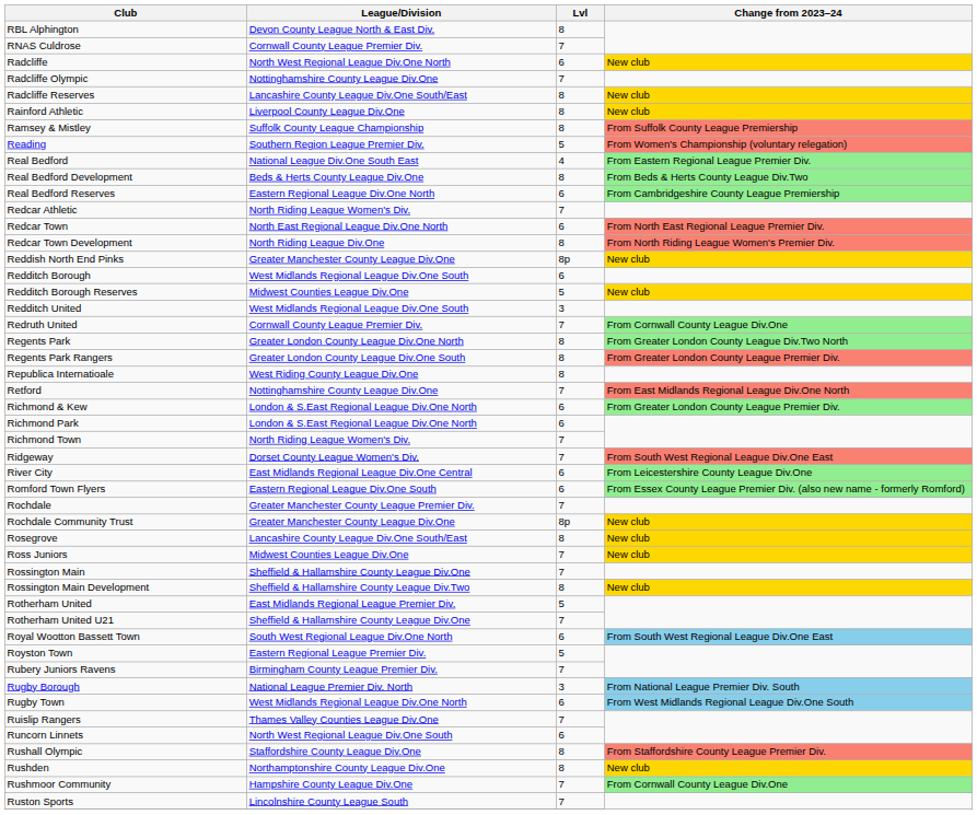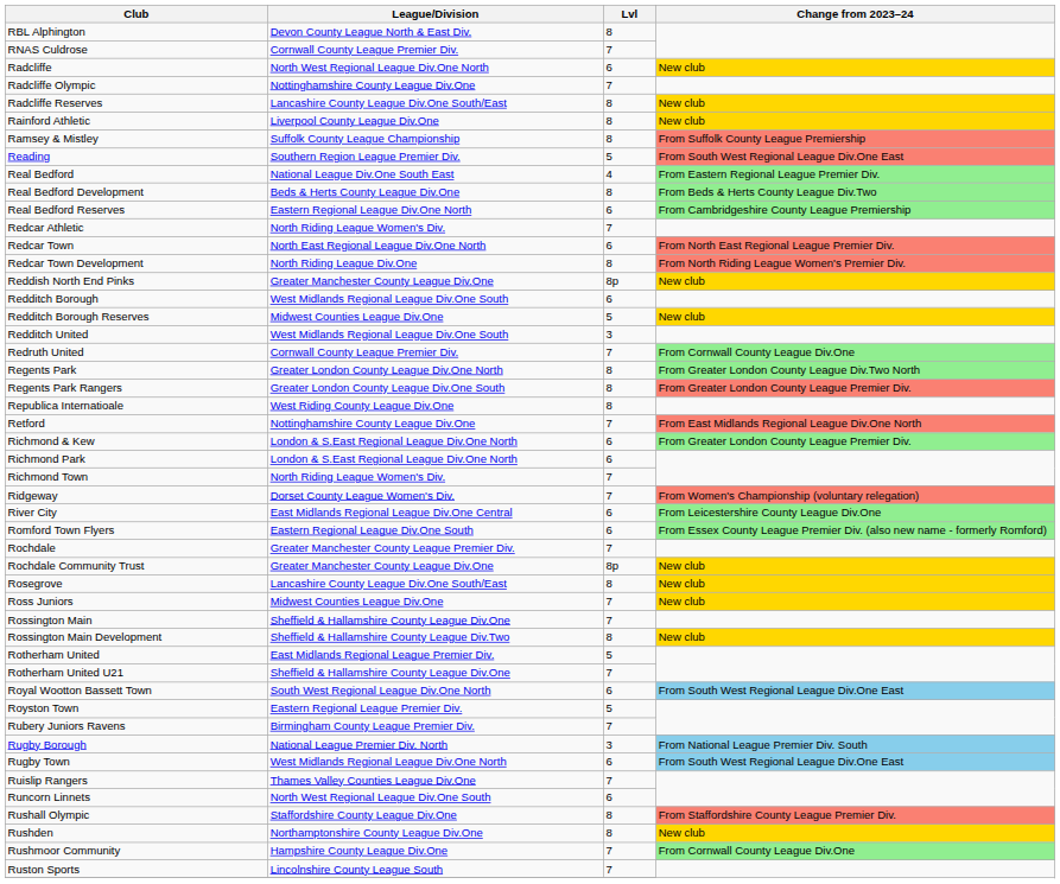Reading | Change from 2023–24: From Women's Championship (voluntary relegation) -> From South West Regional League Div.One East
Ridgeway | Change from 2023–24: From South West Regional League Div.One East -> From Women's Championship (voluntary relegation)
Rugby Town | Change from 2023–24: From West Midlands Regional League Div.One South -> From South West Regional League Div.One East
